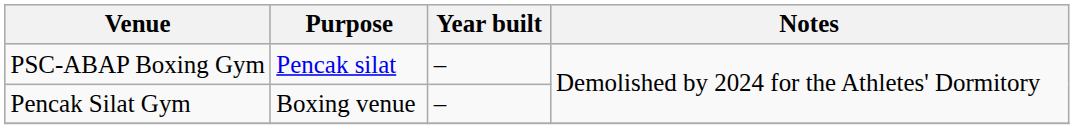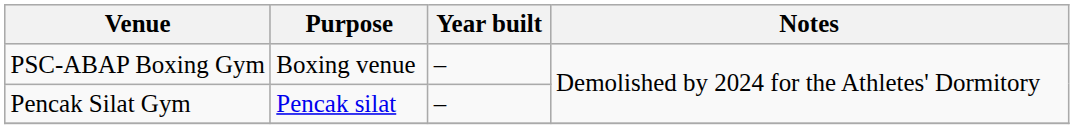PSC-ABAP Boxing Gym | Purpose: Pencak silat -> Boxing venue
Pencak Silat Gym | Purpose: Boxing venue -> Pencak silat
